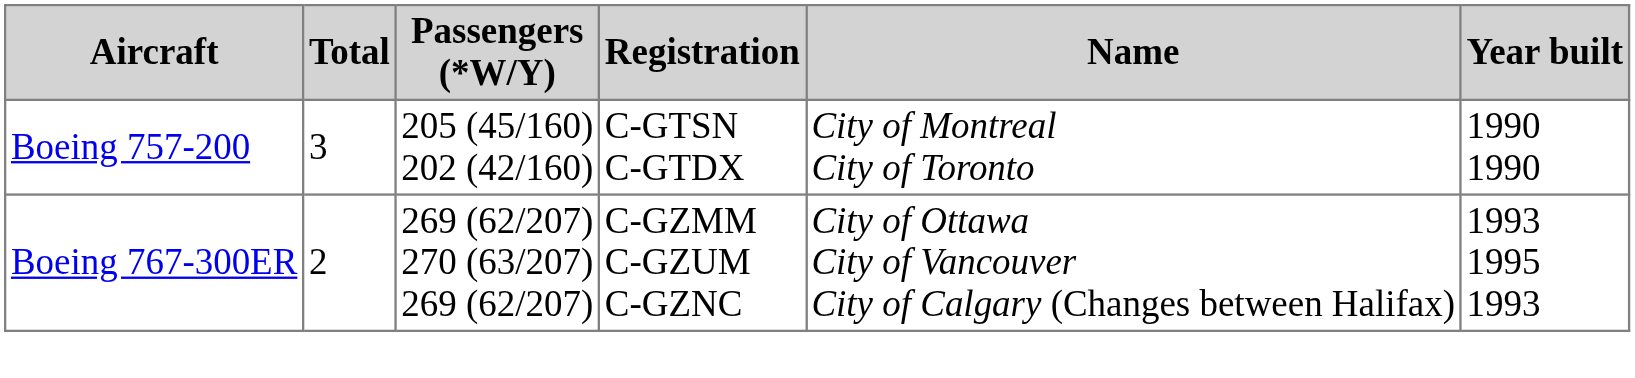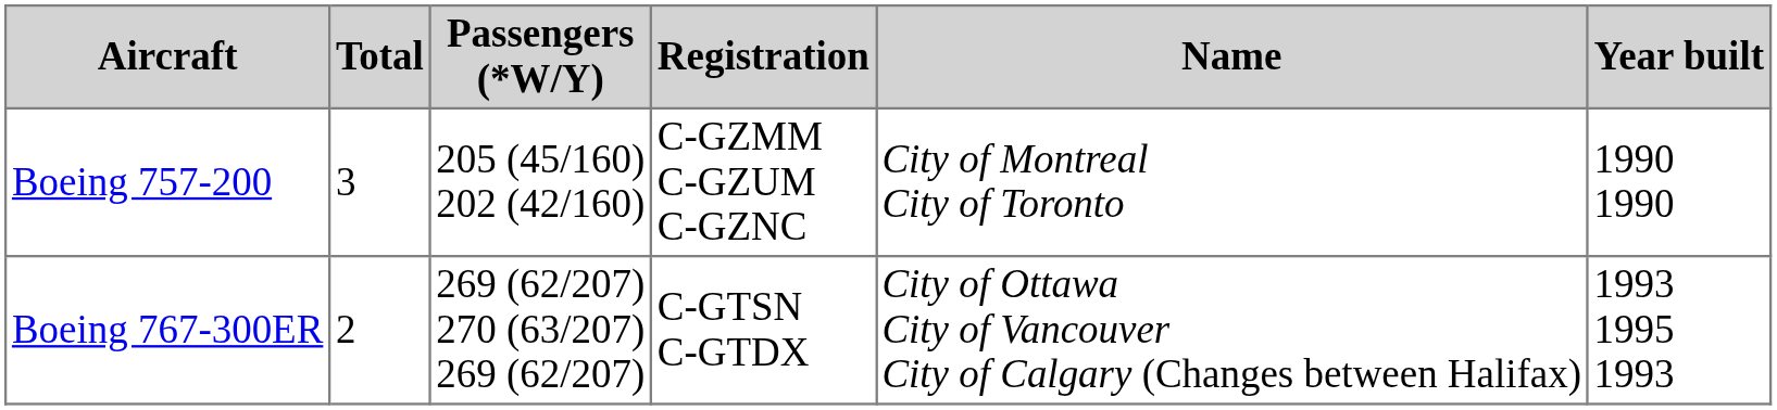Boeing 757-200 | Registration: C-GTSN C-GTDX -> C-GZMM C-GZUM C-GZNC
Boeing 767-300ER | Registration: C-GZMM C-GZUM C-GZNC -> C-GTSN C-GTDX
